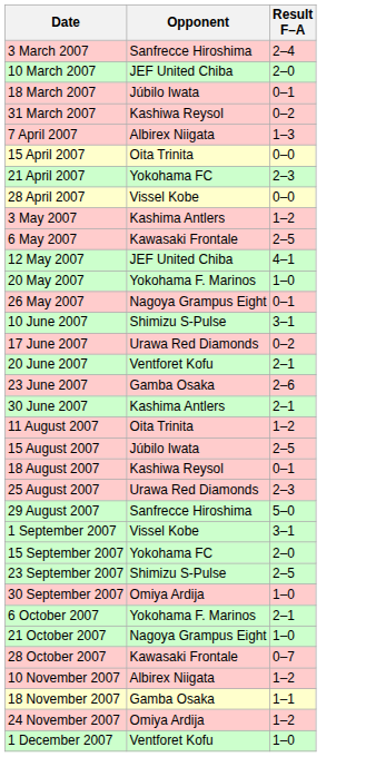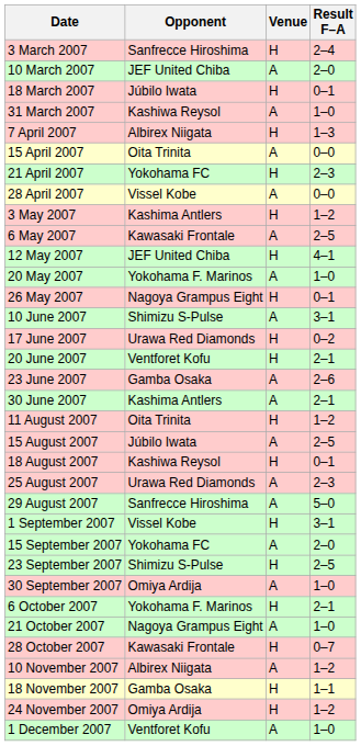+ column: Venue | H | A | H | A | H | A | H | A | H | A | H | A | H | A | H | H | A | A | H | A | H | A | A | H | A | H | A | H | A | H | A | H | H | A
31 March 2007 | Result F–A: 0–2 -> 1–0
